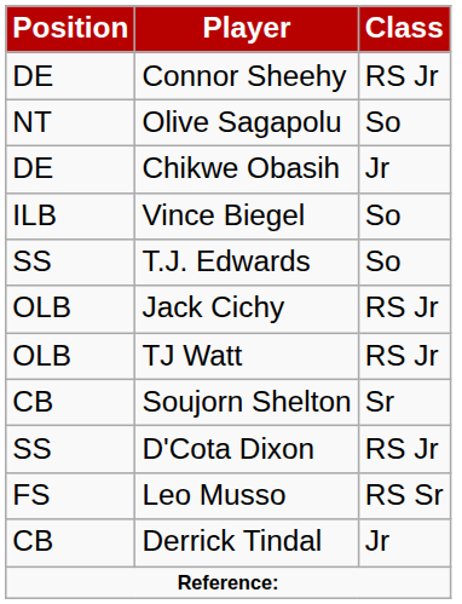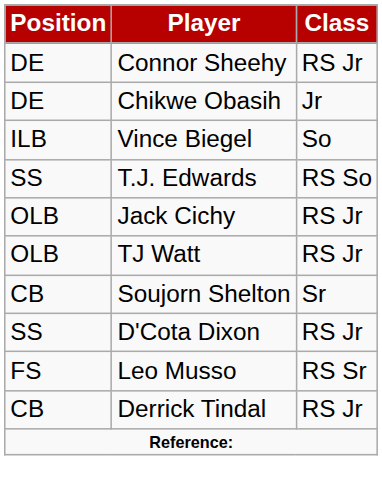- row: NT | Olive Sagapolu | So
T.J. Edwards | Class: So -> RS So
Derrick Tindal | Class: Jr -> RS Jr
